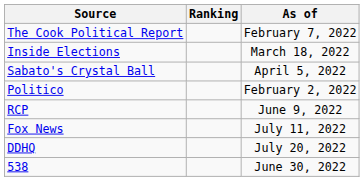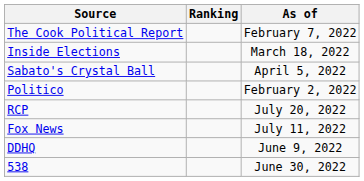RCP | As of: June 9, 2022 -> July 20, 2022
DDHQ | As of: July 20, 2022 -> June 9, 2022
